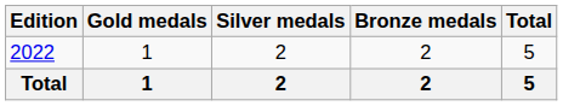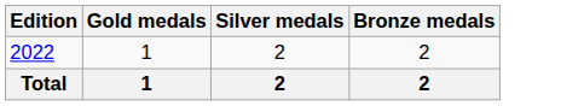- column: Total | 5 | 5
